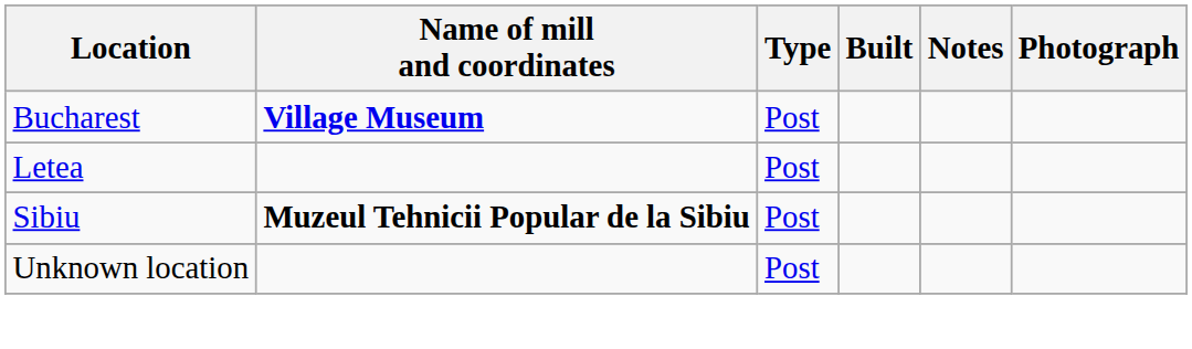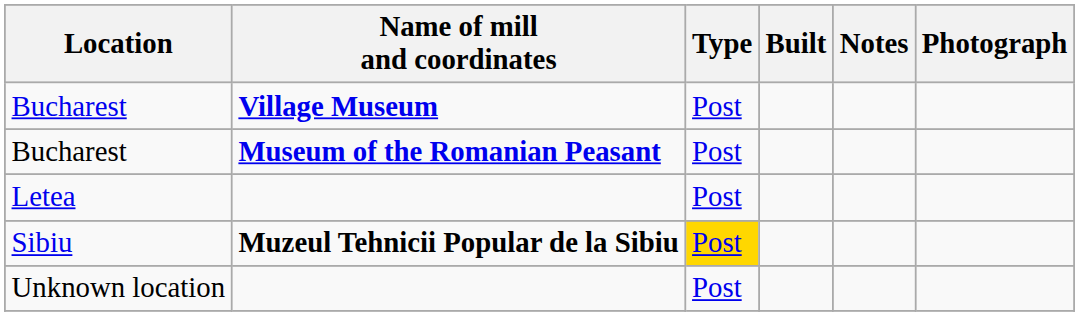+ row: Bucharest | Museum of the Romanian Peasant | Post
Sibiu | Type: no background -> gold background
